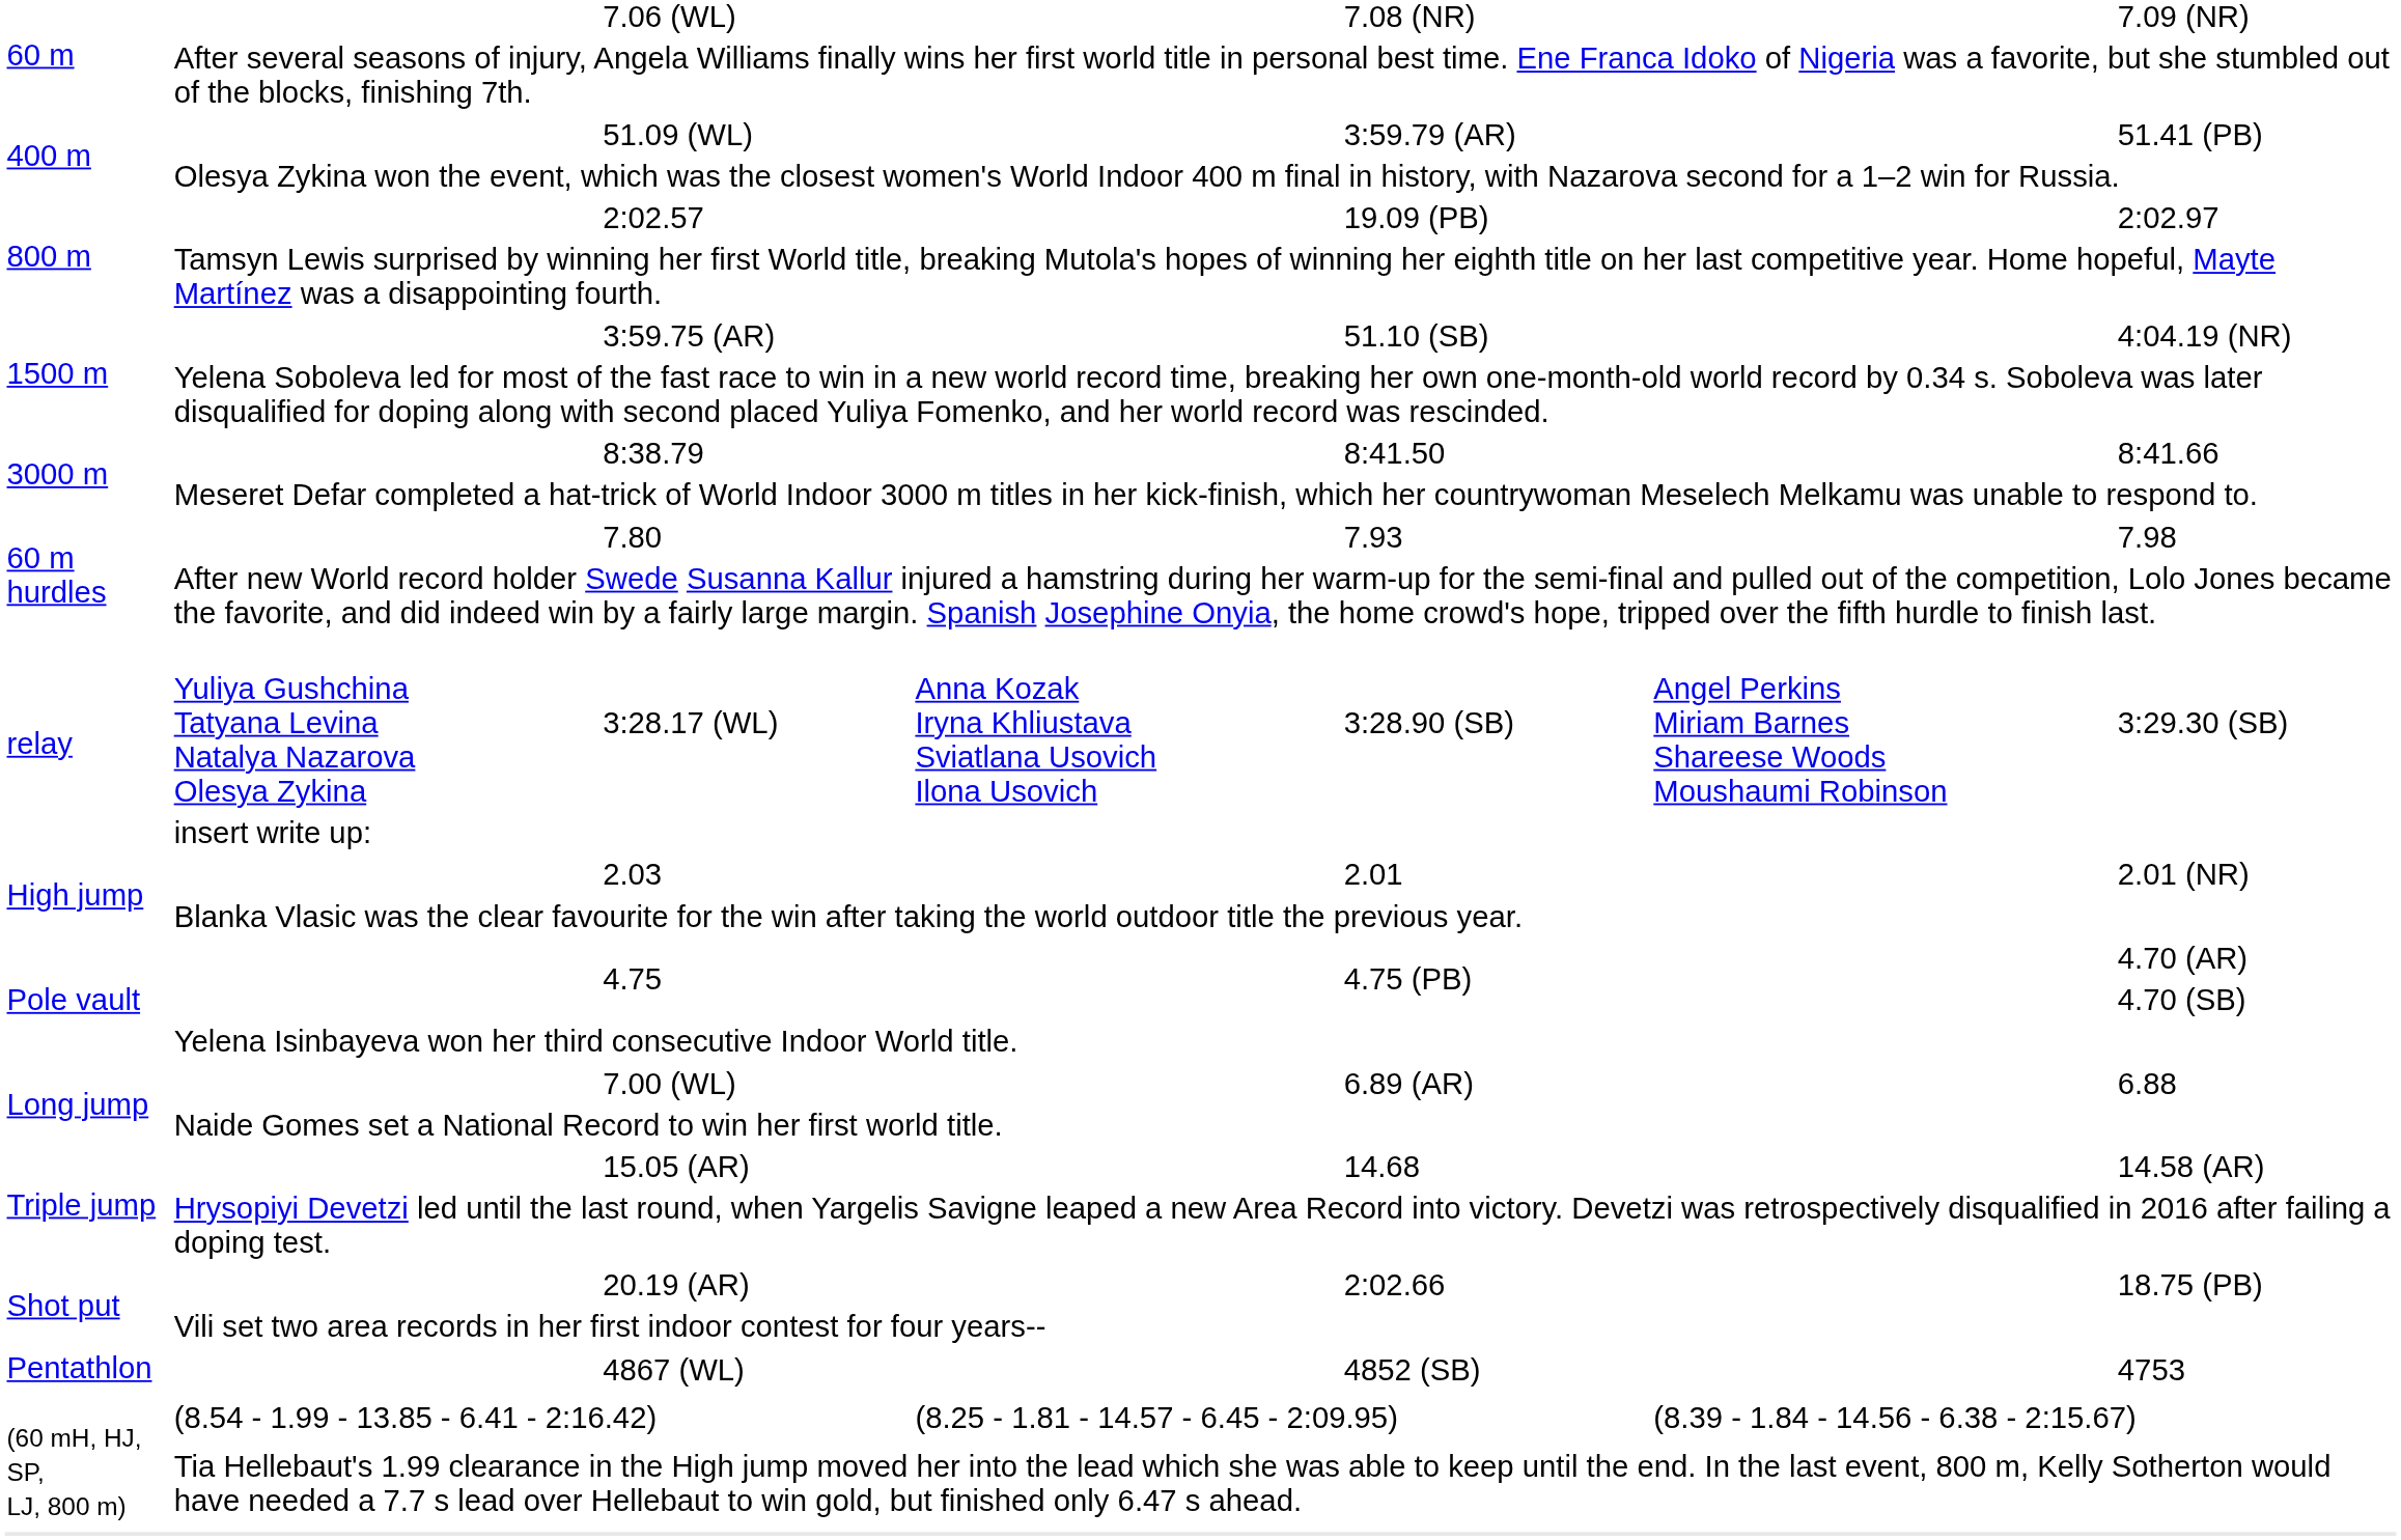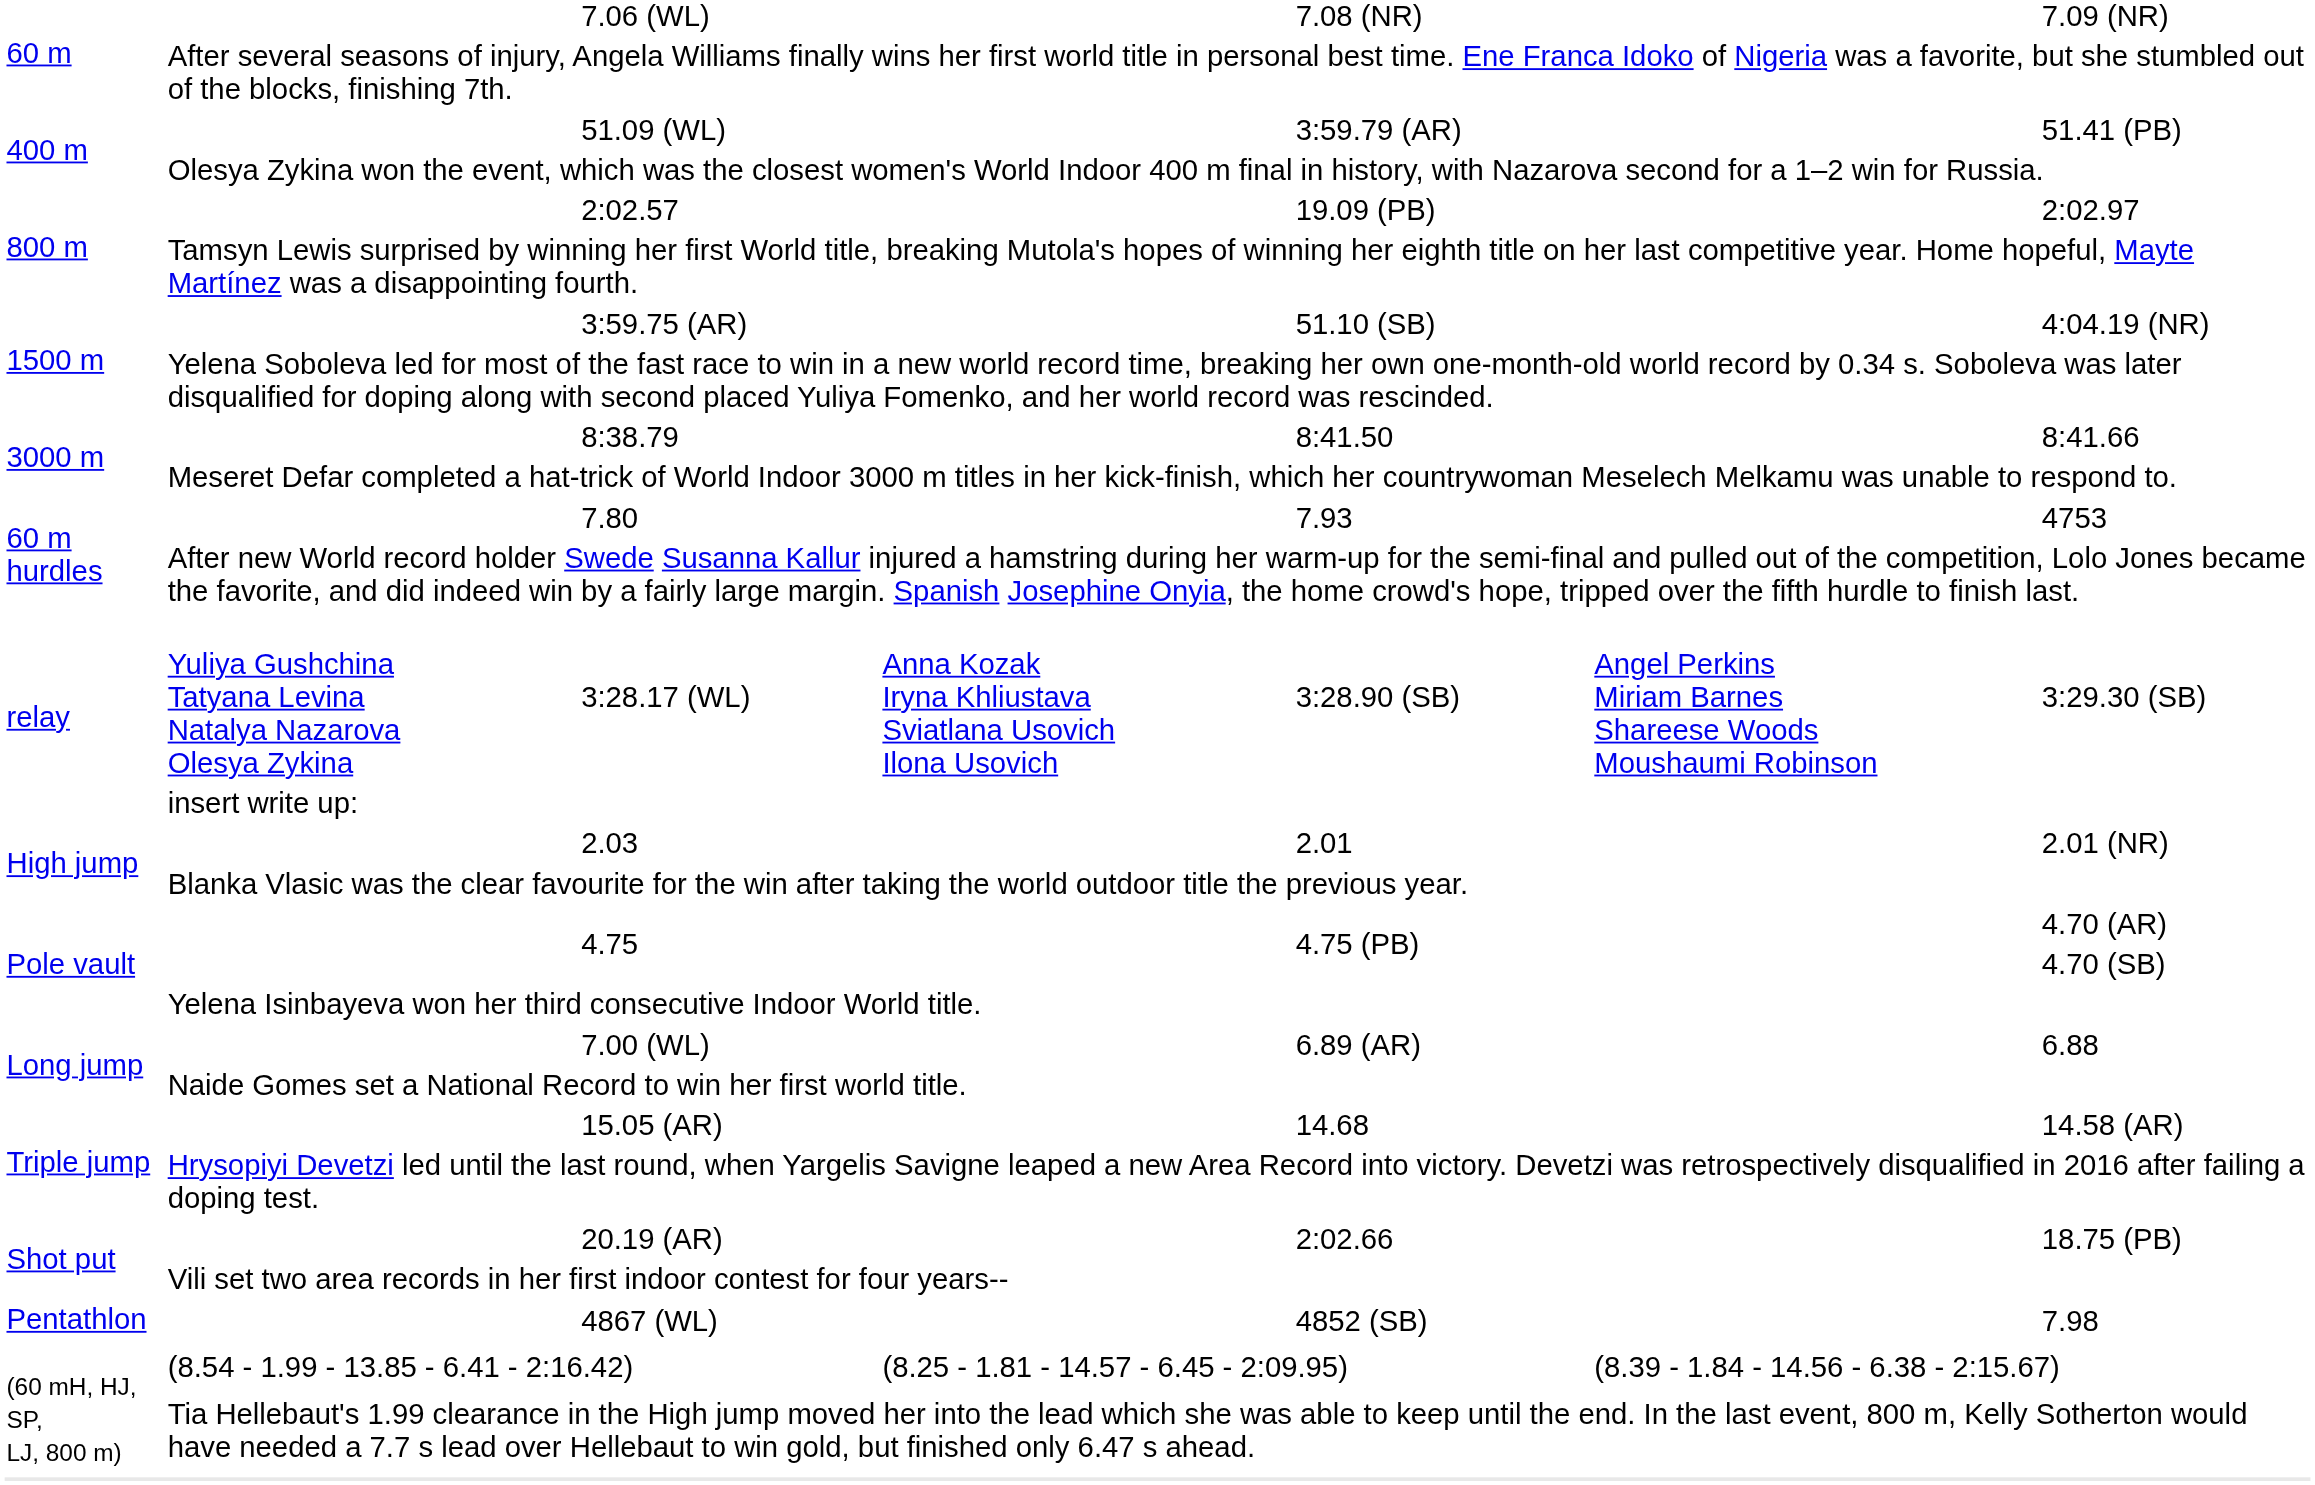7.80 | column 7: 7.98 -> 4753
4867 (WL) | column 7: 4753 -> 7.98
